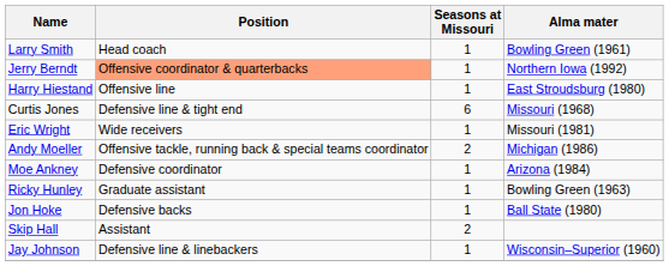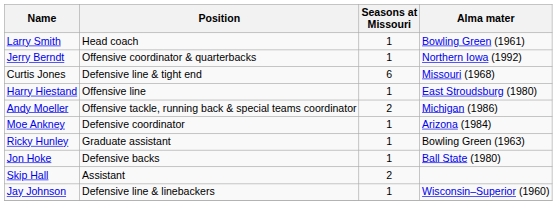Jerry Berndt | Position: lightsalmon background -> no background
rows swapped: Curtis Jones <-> Harry Hiestand
- row: Eric Wright | Wide receivers | 1 | Missouri (1981)
